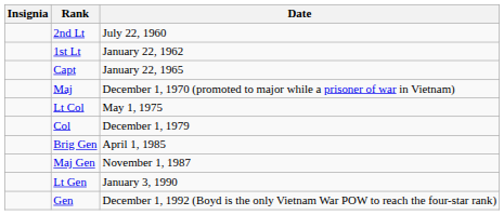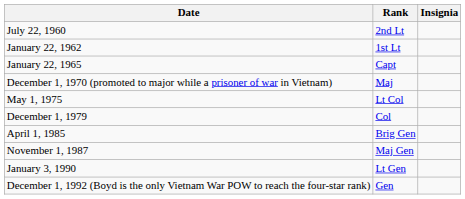columns swapped: Insignia <-> Date
